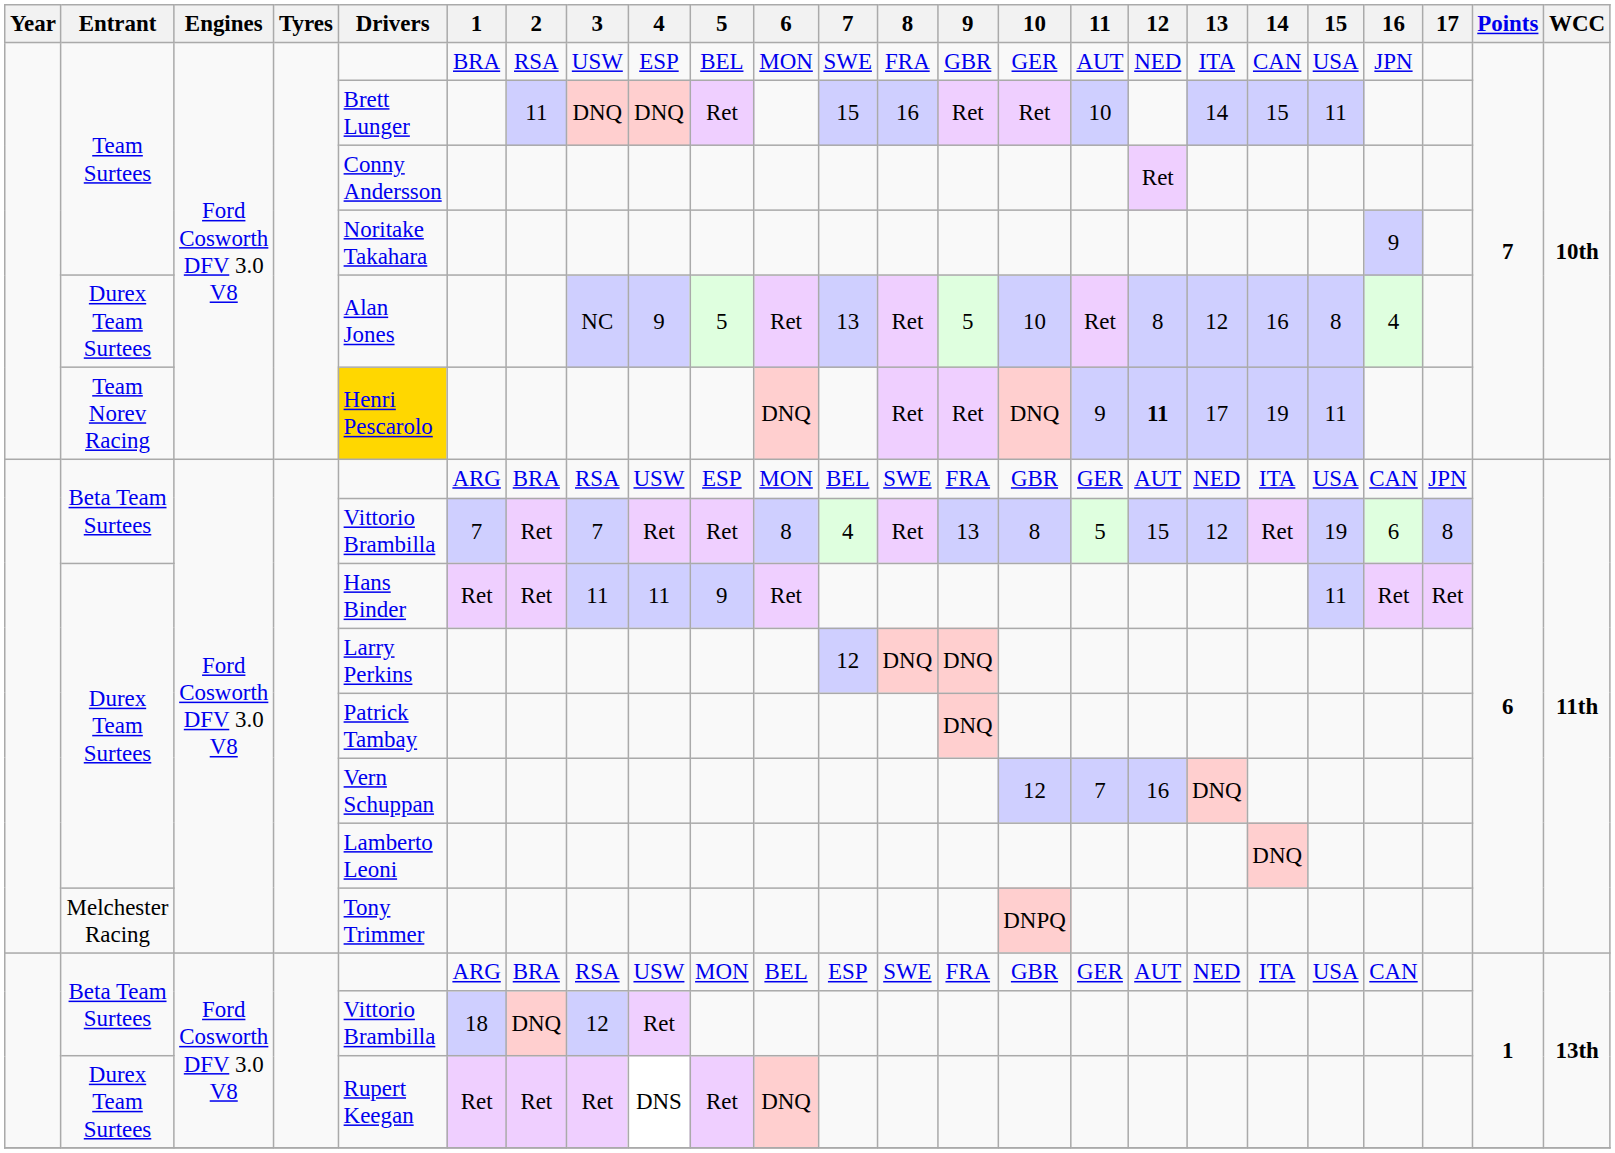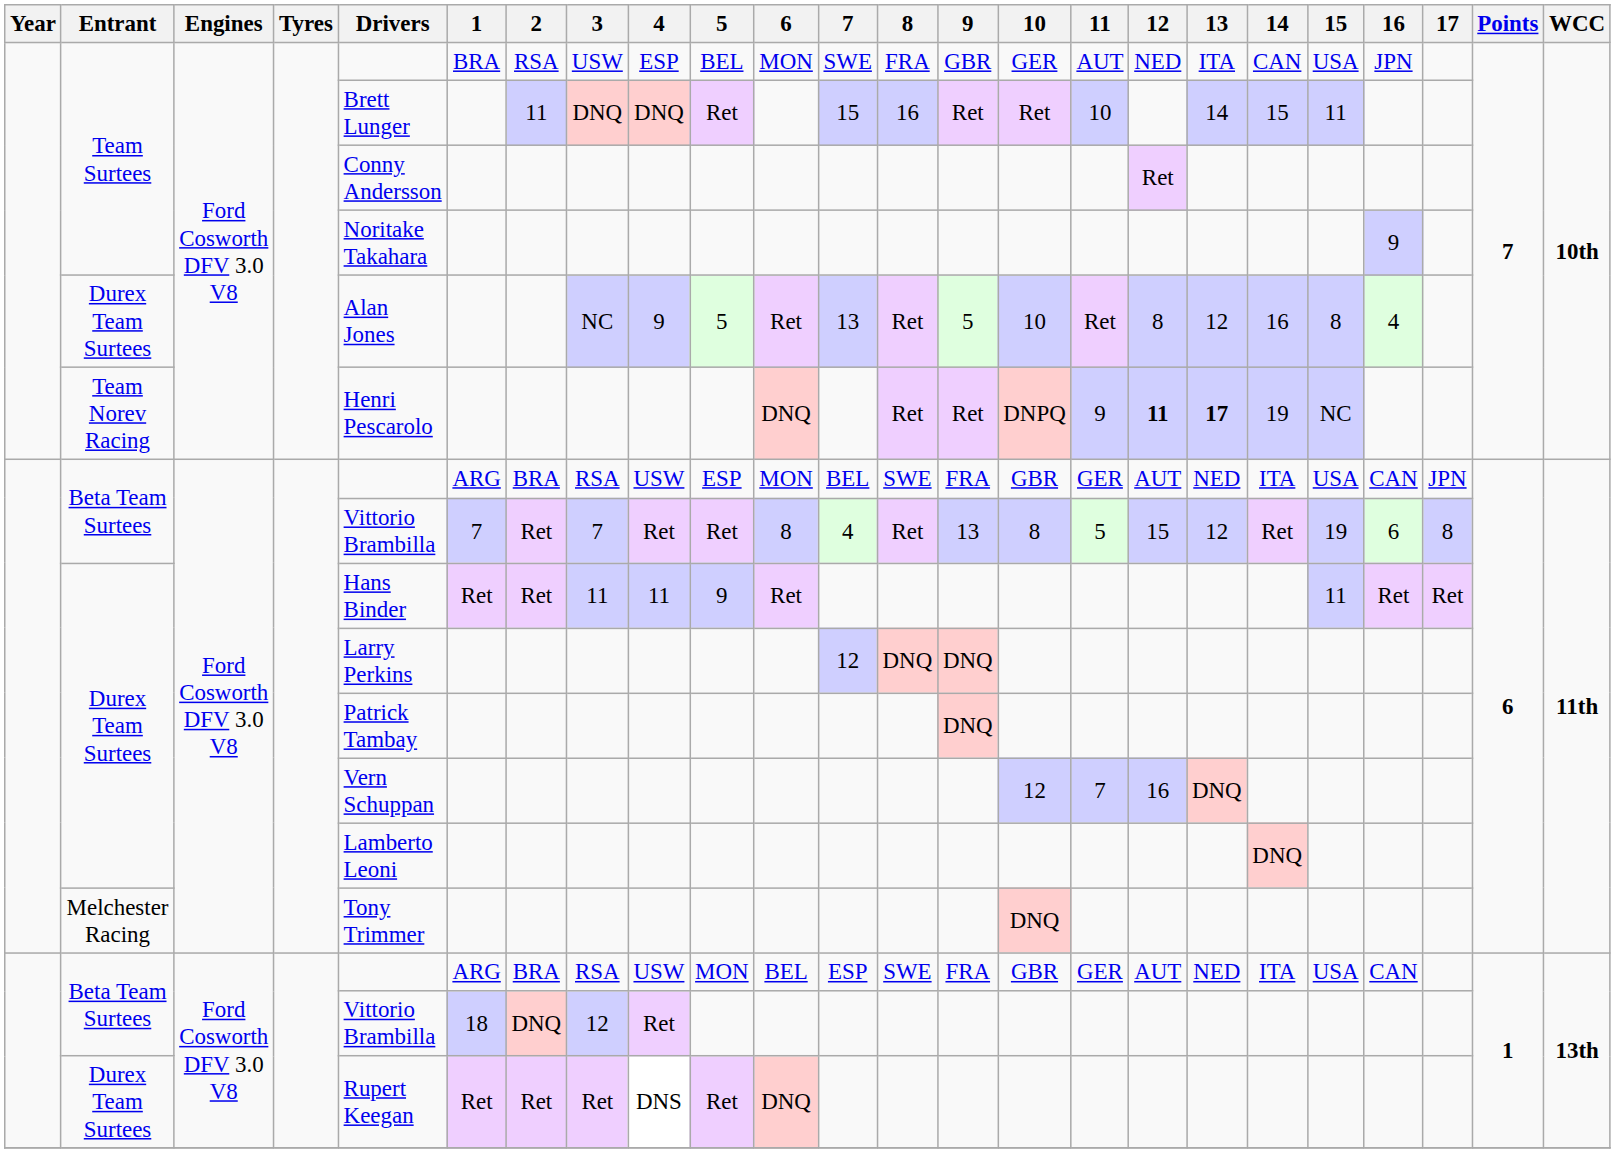Team Norev Racing | Drivers: gold background -> no background
Team Norev Racing | 10: DNQ -> DNPQ
Team Norev Racing | 13: normal -> bold
Team Norev Racing | 15: 11 -> NC
Melchester Racing | 10: DNPQ -> DNQ
